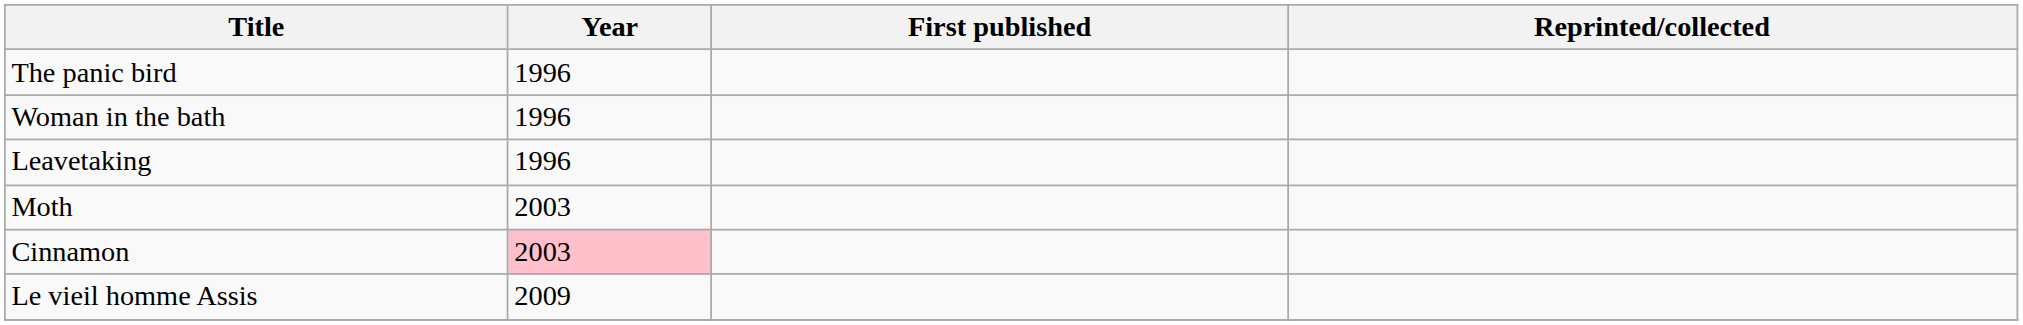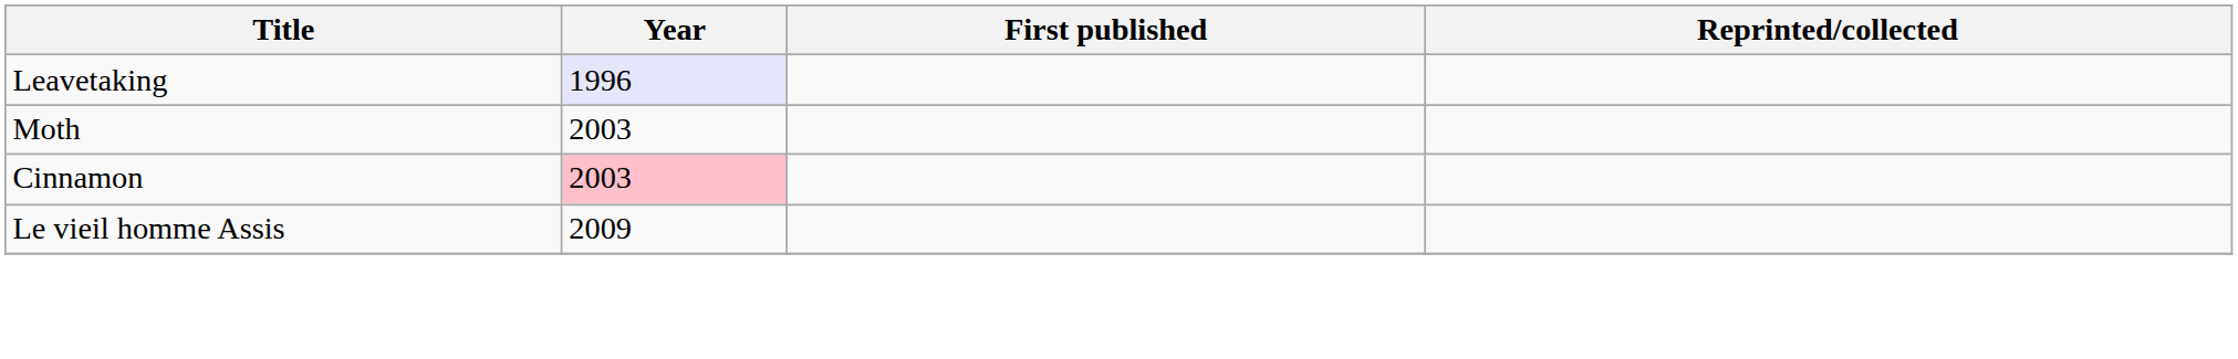- row: The panic bird | 1996
- row: Woman in the bath | 1996
Leavetaking | Year: no background -> lavender background
